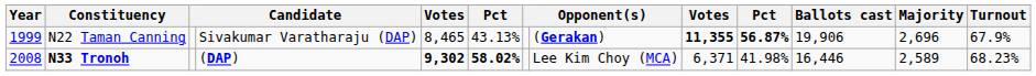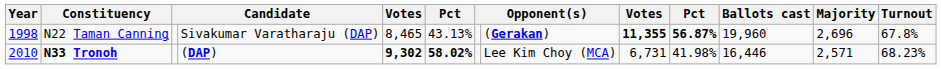N22 Taman Canning | Year: 1999 -> 1998
N22 Taman Canning | Ballots cast: 19,906 -> 19,960
N22 Taman Canning | Turnout: 67.9% -> 67.8%
N33 Tronoh | Year: 2008 -> 2010
N33 Tronoh | column 9: 6,371 -> 6,731
N33 Tronoh | Majority: 2,589 -> 2,571
